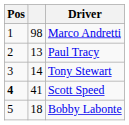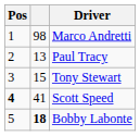Tony Stewart | column 2: 14 -> 15
Bobby Labonte | column 2: normal -> bold
